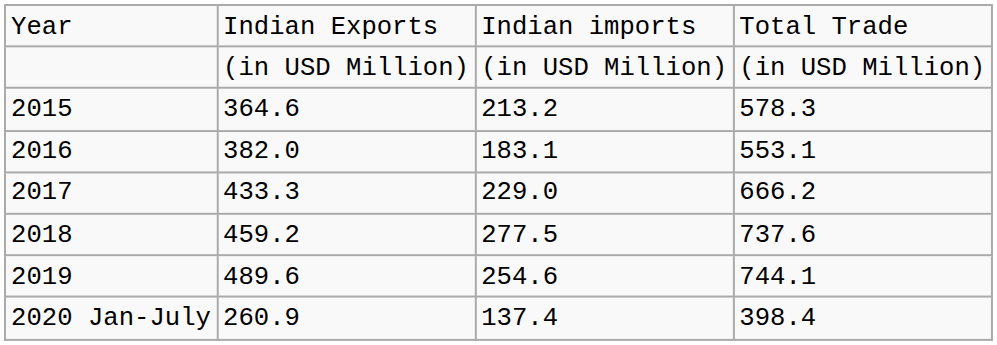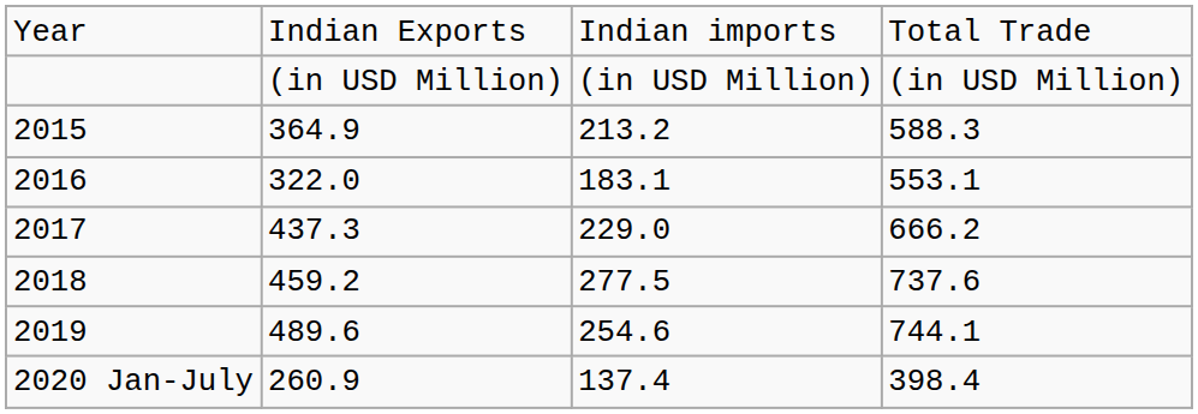2015 | column 2: 364.6 -> 364.9
2015 | column 4: 578.3 -> 588.3
2016 | column 2: 382.0 -> 322.0
2017 | column 2: 433.3 -> 437.3
